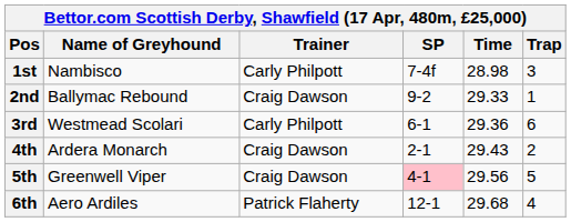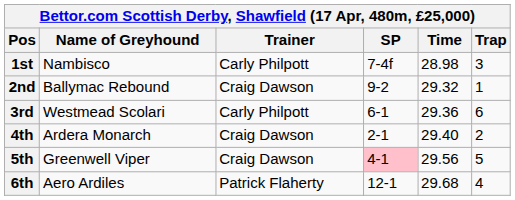2nd | Time: 29.33 -> 29.32
4th | Time: 29.43 -> 29.40
